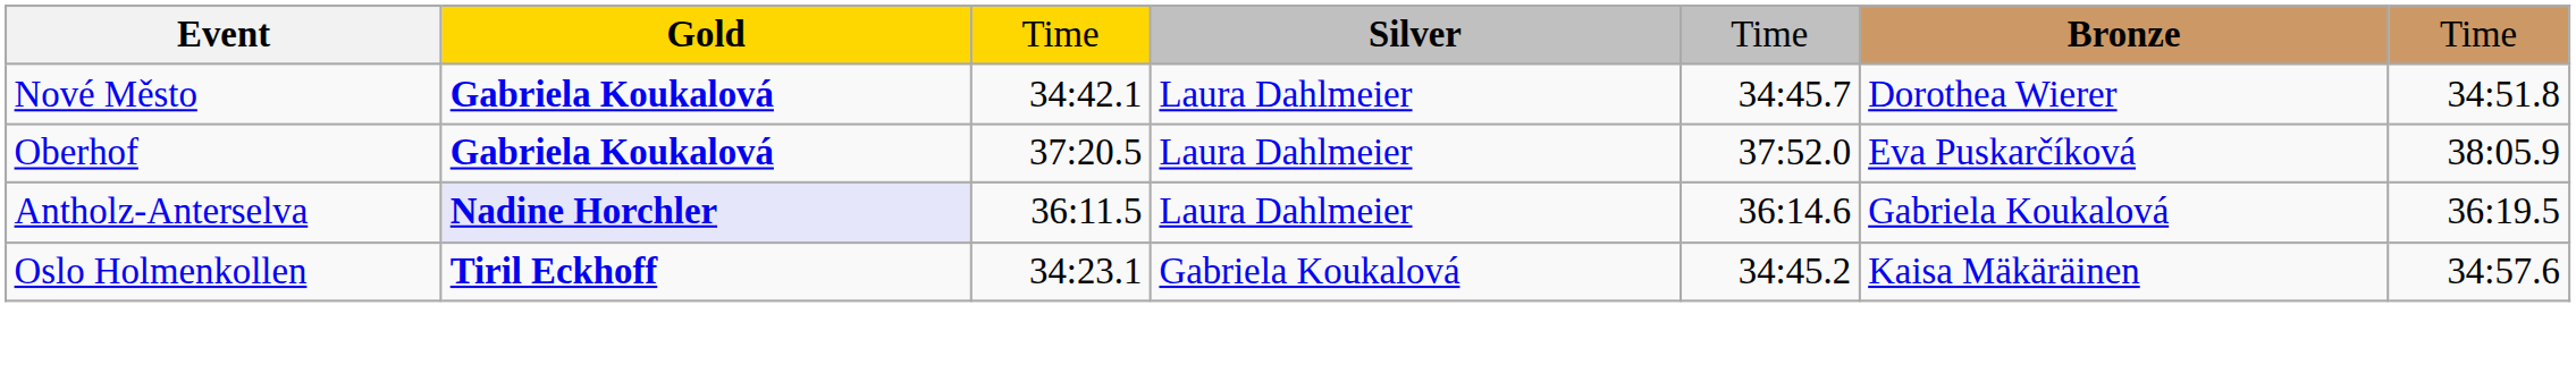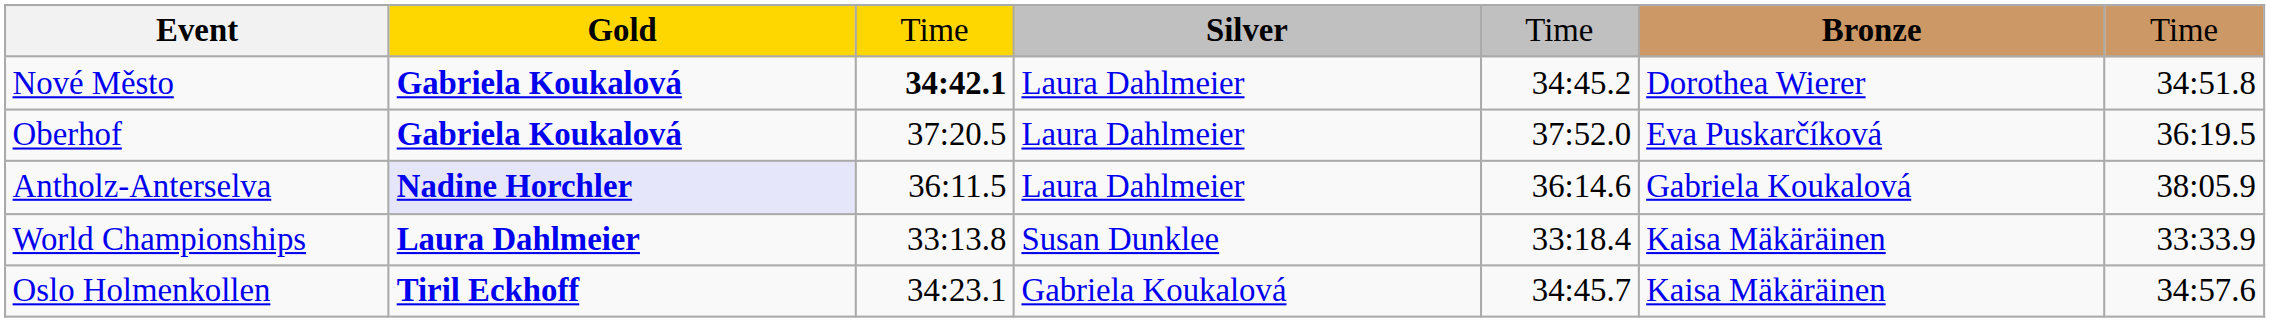Nové Město | column 3: normal -> bold
Nové Město | column 5: 34:45.7 -> 34:45.2
Oberhof | column 7: 38:05.9 -> 36:19.5
Antholz-Anterselva | column 7: 36:19.5 -> 38:05.9
+ row: World Championships | Laura Dahlmeier | 33:13.8 | Susan Dunklee | 33:18.4 | Kaisa Mäkäräinen | 33:33.9
Oslo Holmenkollen | column 5: 34:45.2 -> 34:45.7
